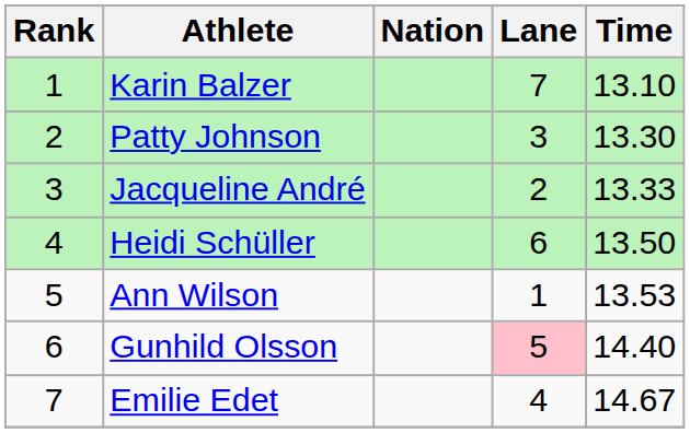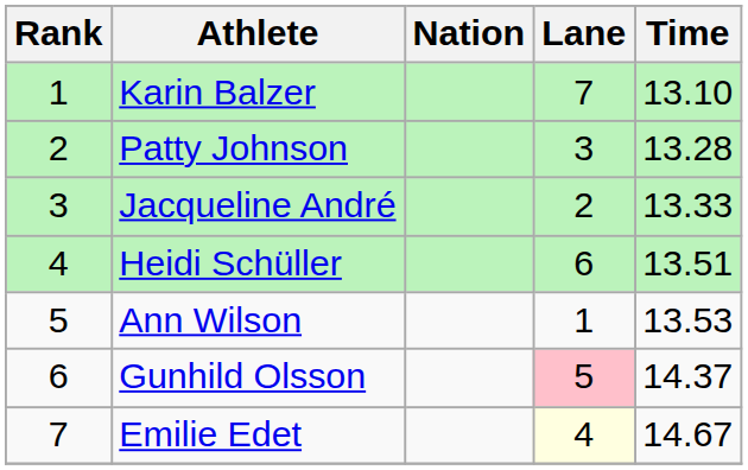Patty Johnson | Time: 13.30 -> 13.28
Heidi Schüller | Time: 13.50 -> 13.51
Gunhild Olsson | Time: 14.40 -> 14.37
Emilie Edet | Lane: no background -> lightyellow background
